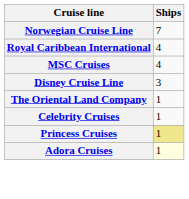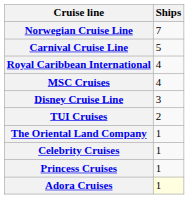+ row: Carnival Cruise Line | 5
+ row: TUI Cruises | 2
Princess Cruises | Ships: khaki background -> no background
